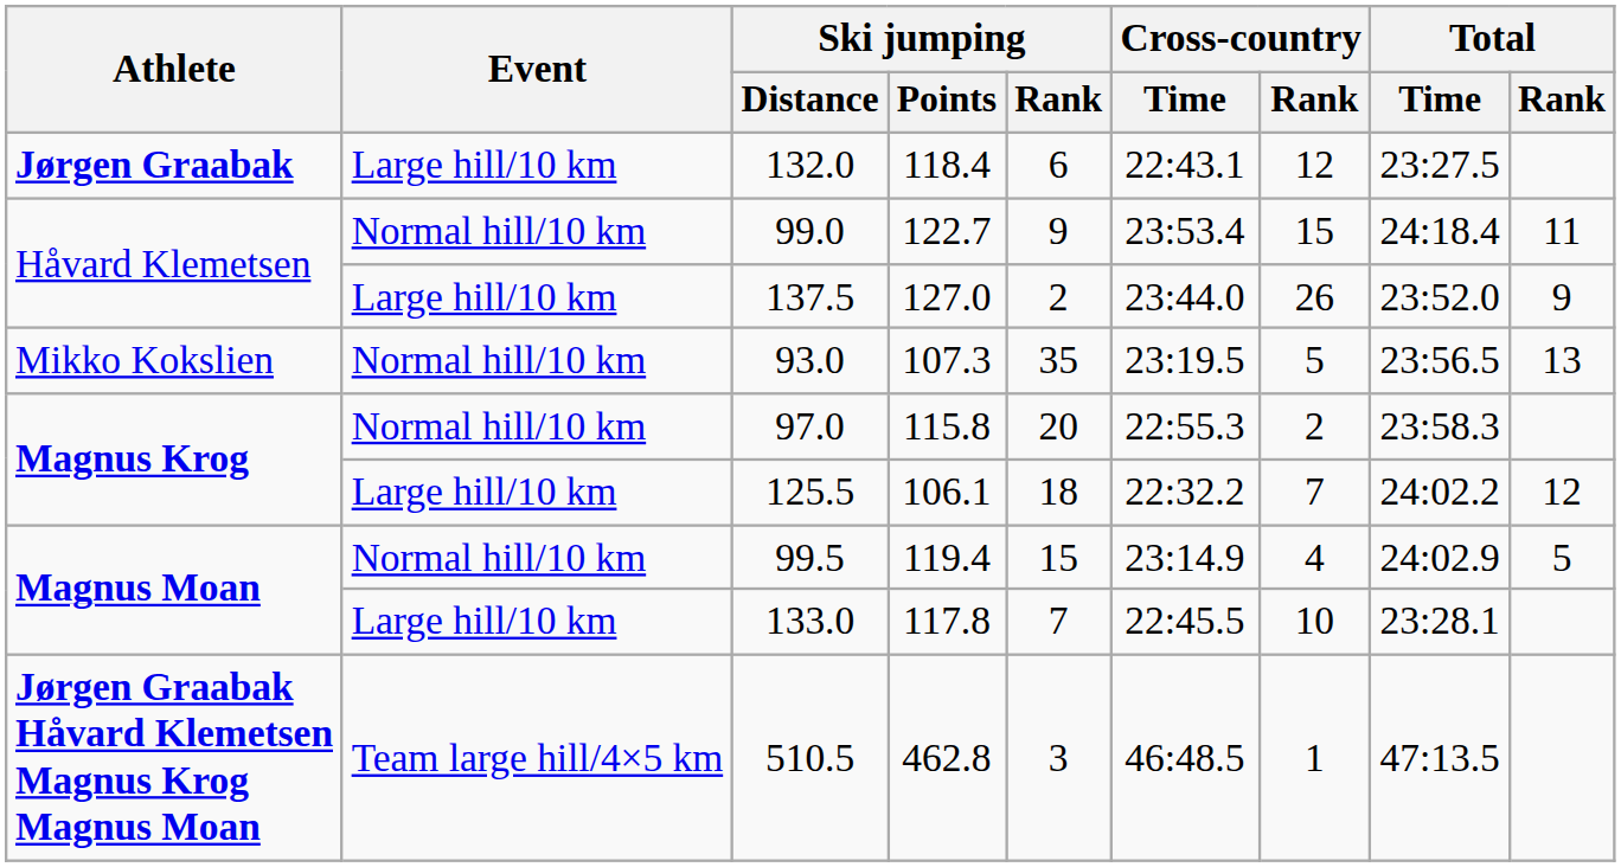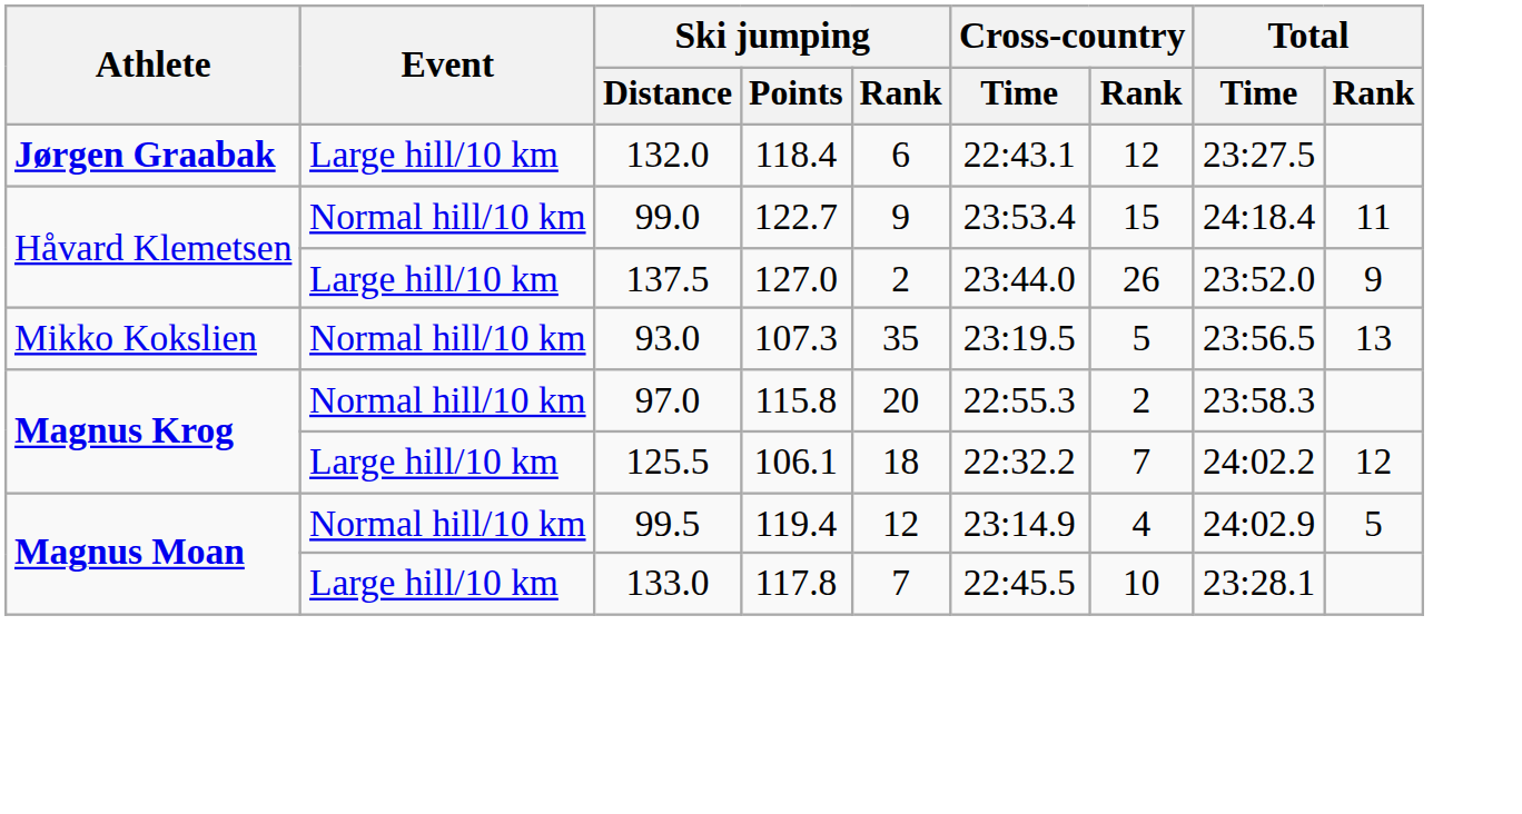99.5 | Ski jumping / Rank: 15 -> 12
- row: Jørgen Graabak Håvard Klemetsen Magnus Krog Magnus Moan | Team large hill/4×5 km | 510.5 | 462.8 | 3 | 46:48.5 | 1 | 47:13.5
